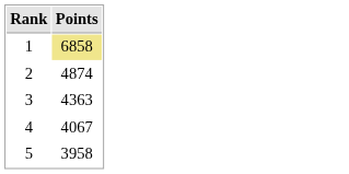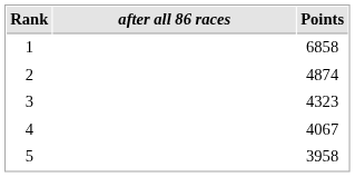+ column: after all 86 races
1 | Points: khaki background -> no background
3 | Points: 4363 -> 4323
